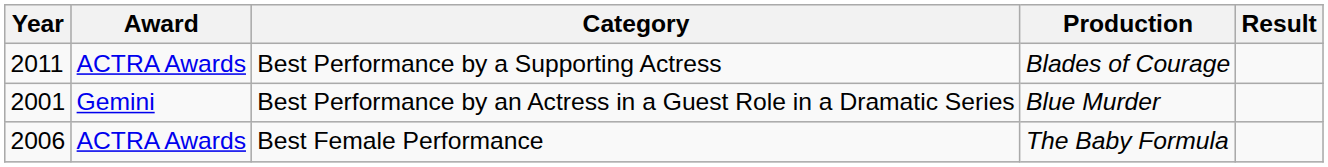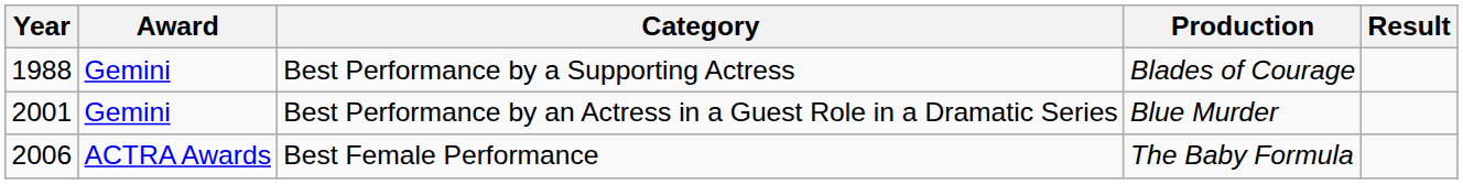Best Performance by a Supporting Actress | Year: 2011 -> 1988
Best Performance by a Supporting Actress | Award: ACTRA Awards -> Gemini
